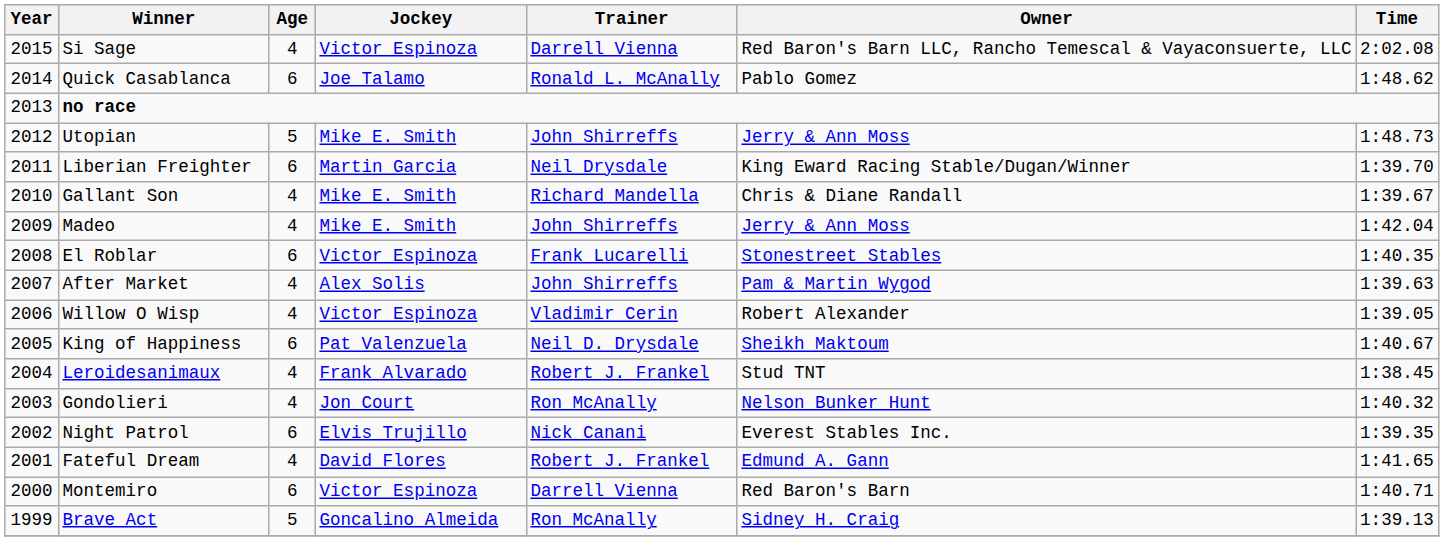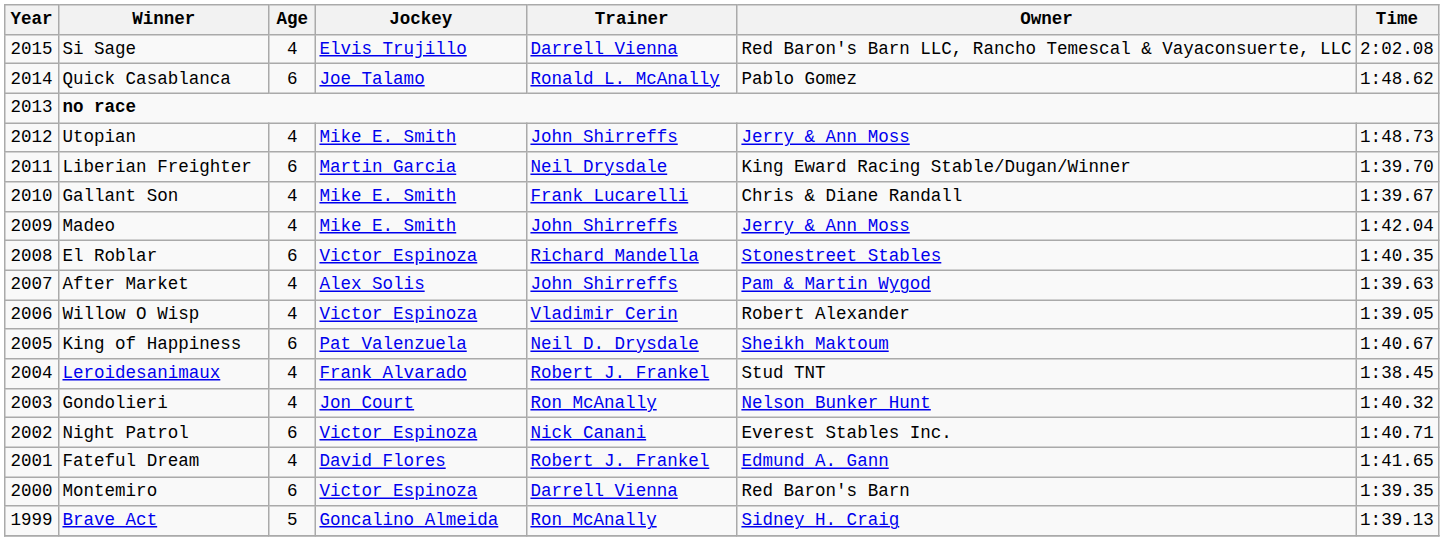Si Sage | Jockey: Victor Espinoza -> Elvis Trujillo
Utopian | Age: 5 -> 4
Gallant Son | Trainer: Richard Mandella -> Frank Lucarelli
El Roblar | Trainer: Frank Lucarelli -> Richard Mandella
Night Patrol | Jockey: Elvis Trujillo -> Victor Espinoza
Night Patrol | Time: 1:39.35 -> 1:40.71
Montemiro | Time: 1:40.71 -> 1:39.35
